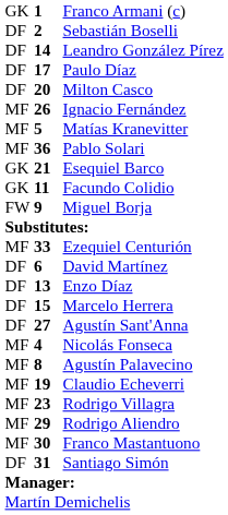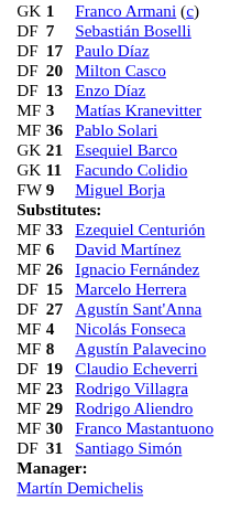Sebastián Boselli | column 2: 2 -> 7
- row: DF | 14 | Leandro González Pírez
rows swapped: Ignacio Fernández <-> Enzo Díaz
Matías Kranevitter | column 2: 5 -> 3
David Martínez | column 1: DF -> MF
Claudio Echeverri | column 1: MF -> DF
